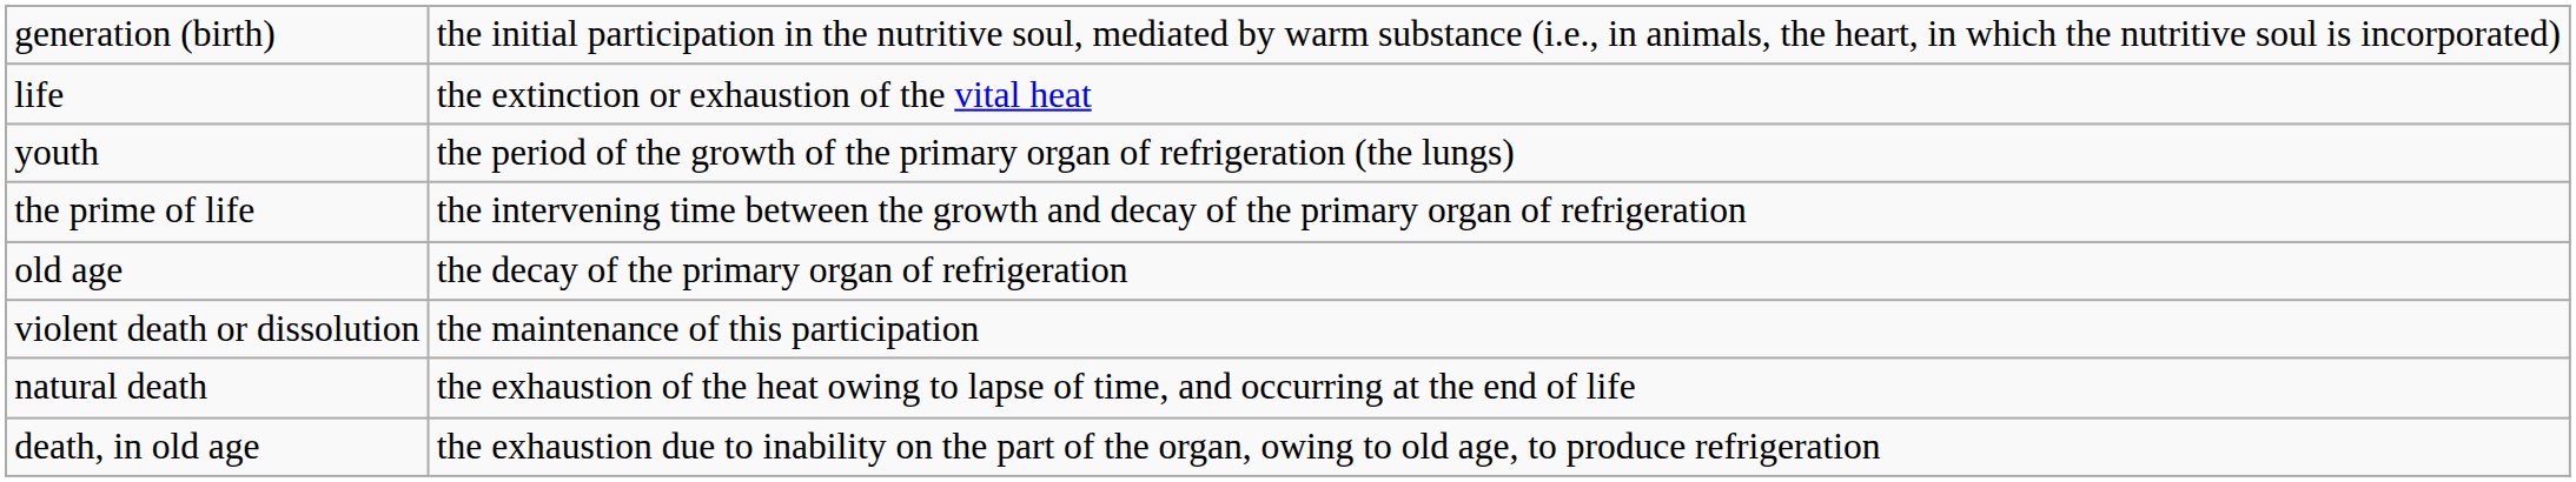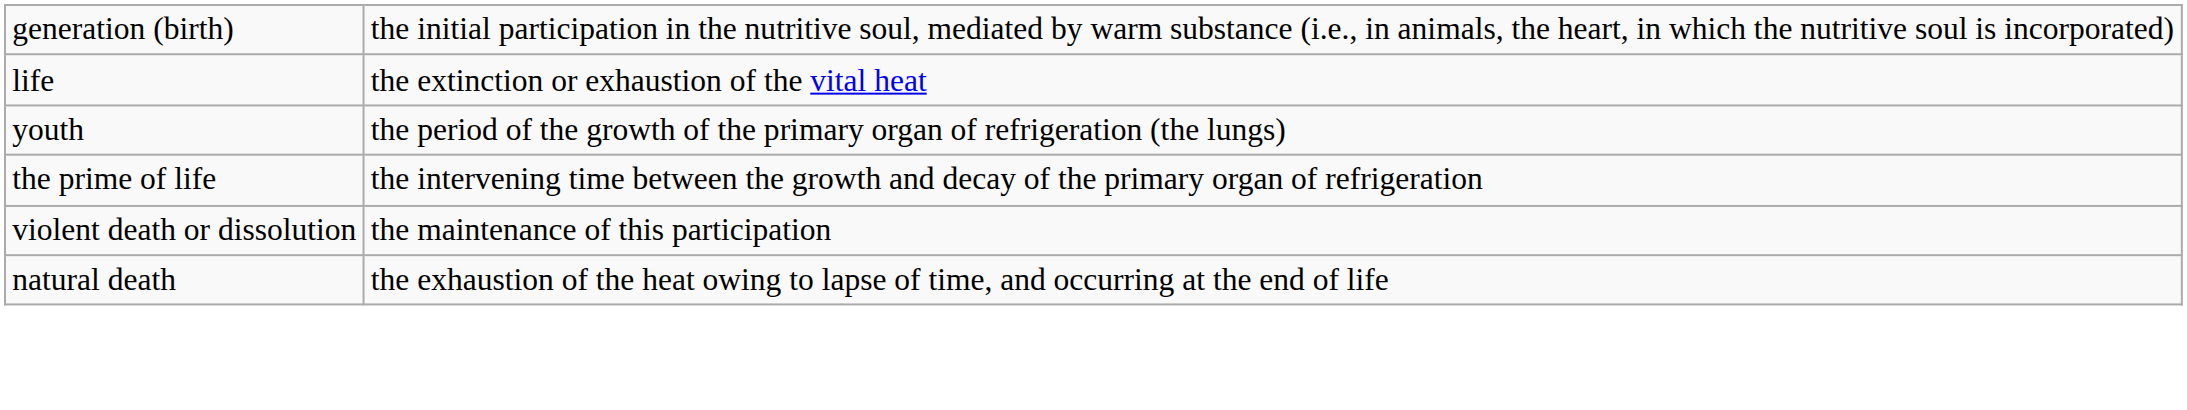- row: old age | the decay of the primary organ of refrigeration
- row: death, in old age | the exhaustion due to inability on the part of the organ, owing to old age, to produce refrigeration
